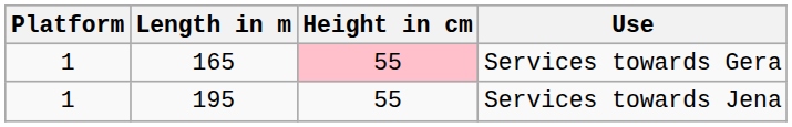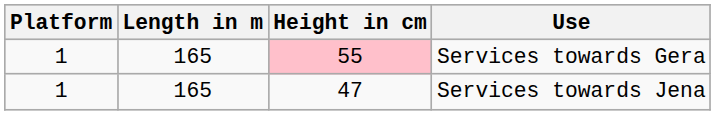Services towards Jena | Length in m: 195 -> 165
Services towards Jena | Height in cm: 55 -> 47
